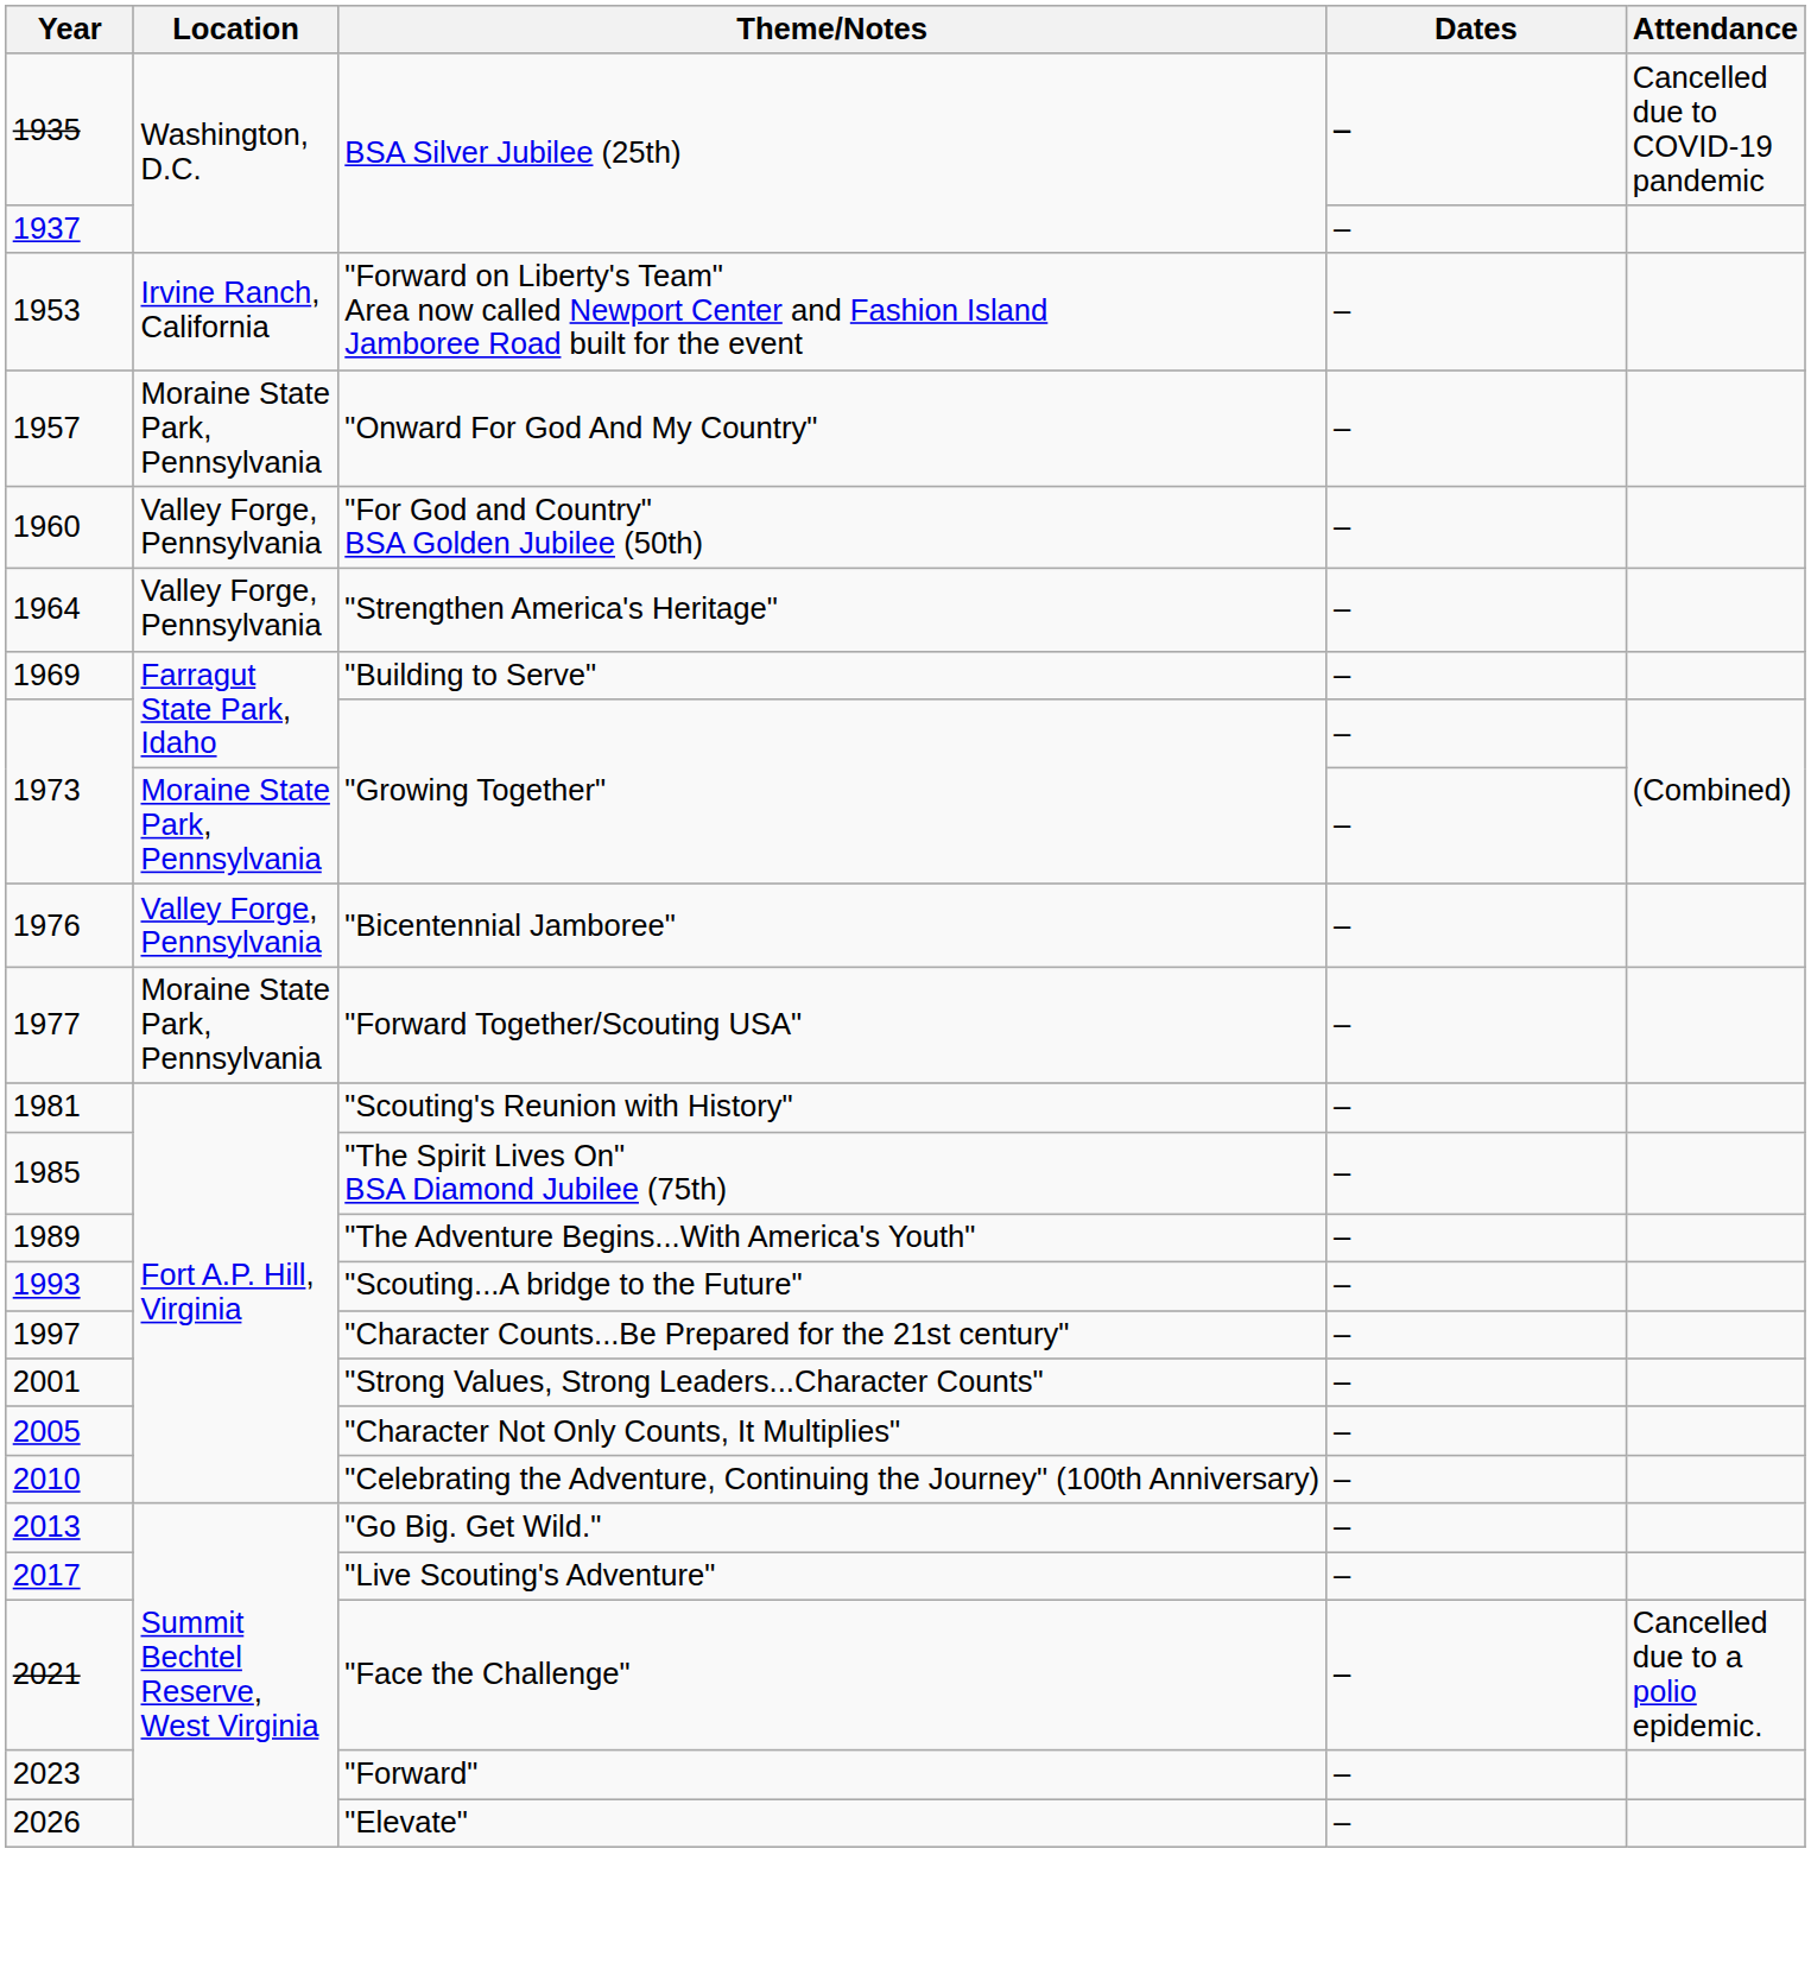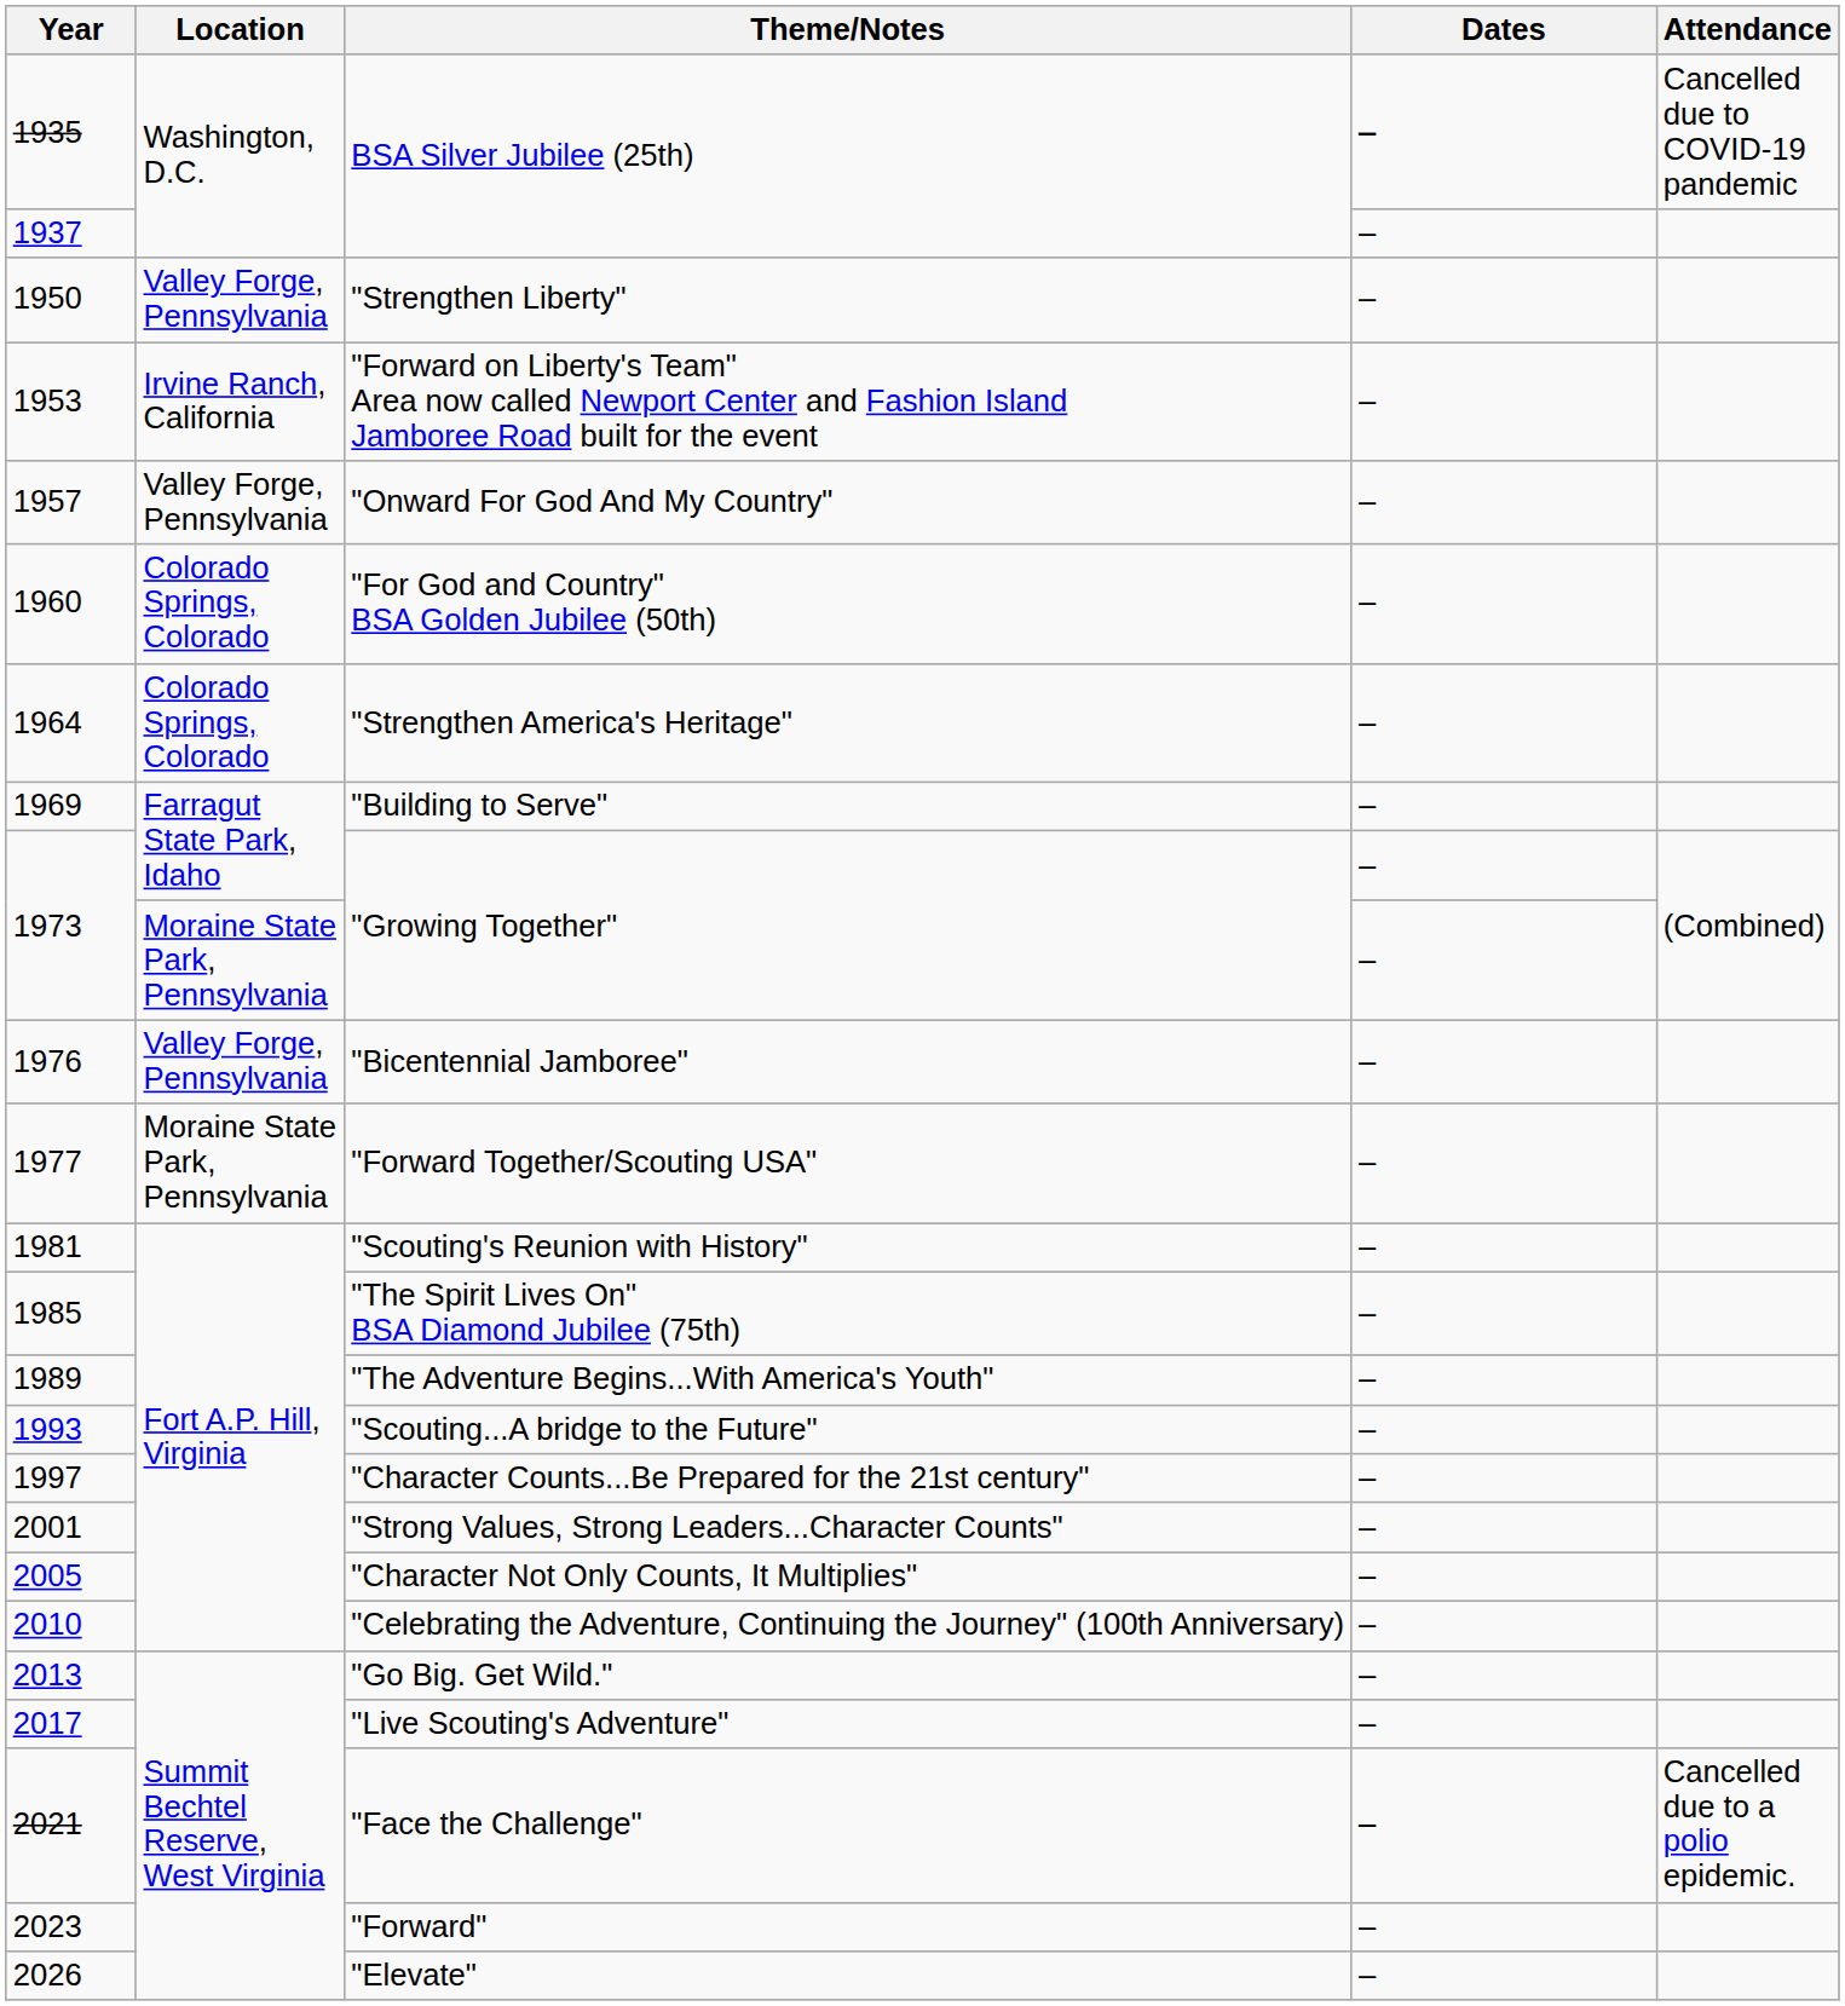+ row: 1950 | Valley Forge, Pennsylvania | "Strengthen Liberty" | –
"Onward For God And My Country" | Location: Moraine State Park, Pennsylvania -> Valley Forge, Pennsylvania
"For God and Country" BSA Golden Jubilee (50th) | Location: Valley Forge, Pennsylvania -> Colorado Springs, Colorado
"Strengthen America's Heritage" | Location: Valley Forge, Pennsylvania -> Colorado Springs, Colorado
